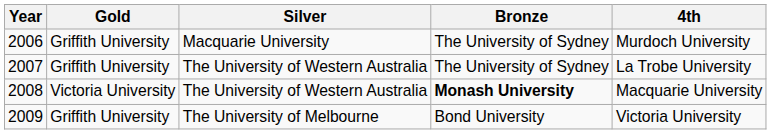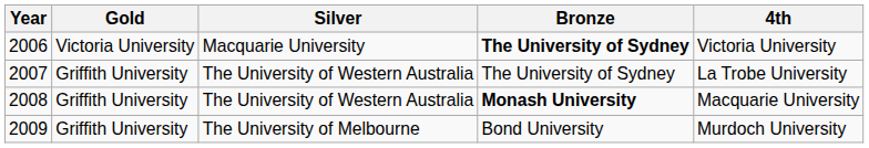2006 | Gold: Griffith University -> Victoria University
2006 | Bronze: normal -> bold
2006 | 4th: Murdoch University -> Victoria University
2008 | Gold: Victoria University -> Griffith University
2009 | 4th: Victoria University -> Murdoch University
